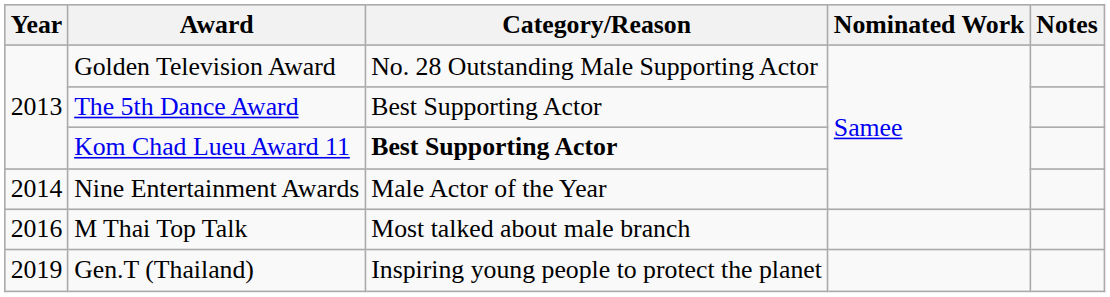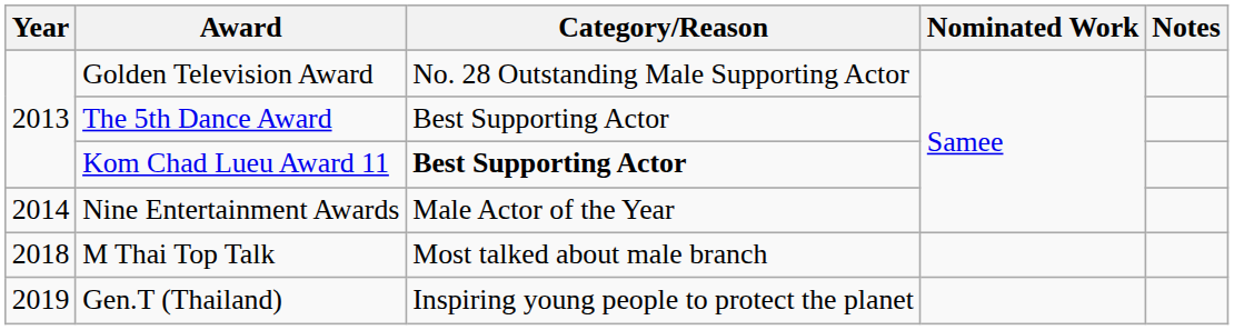M Thai Top Talk | Year: 2016 -> 2018
